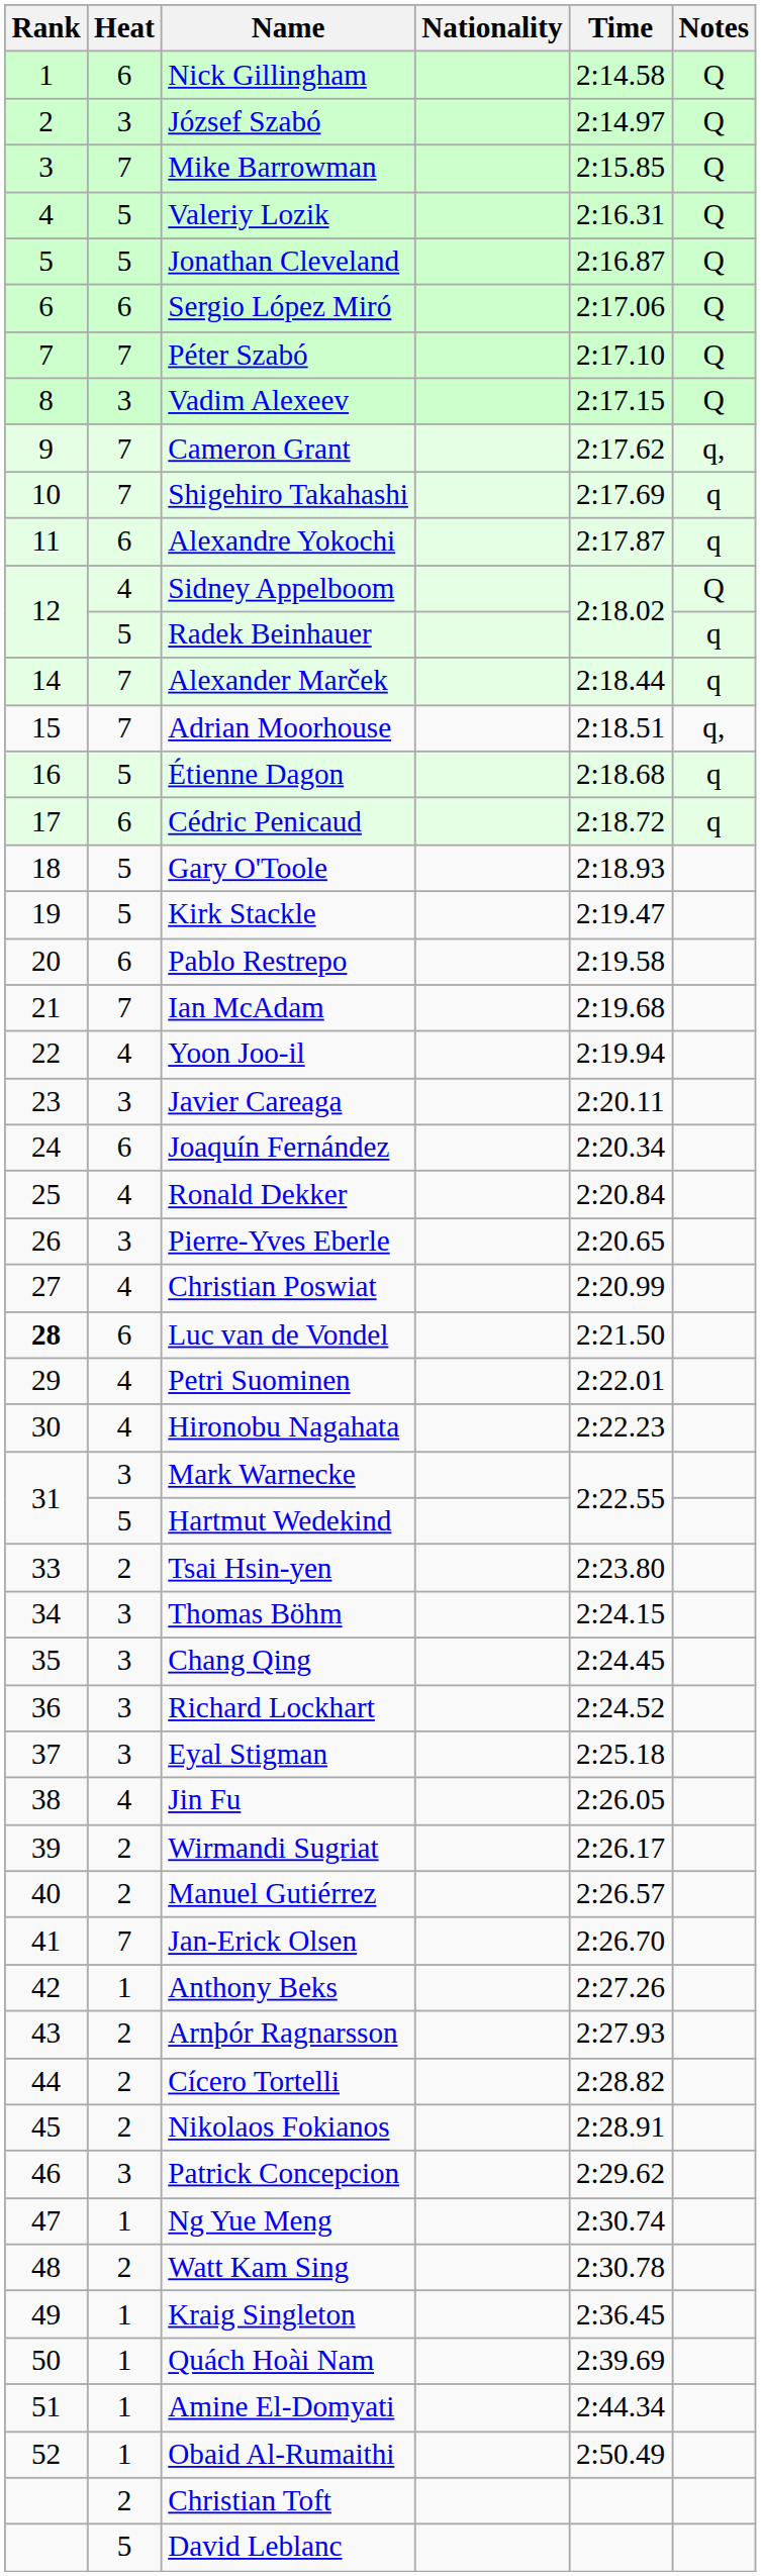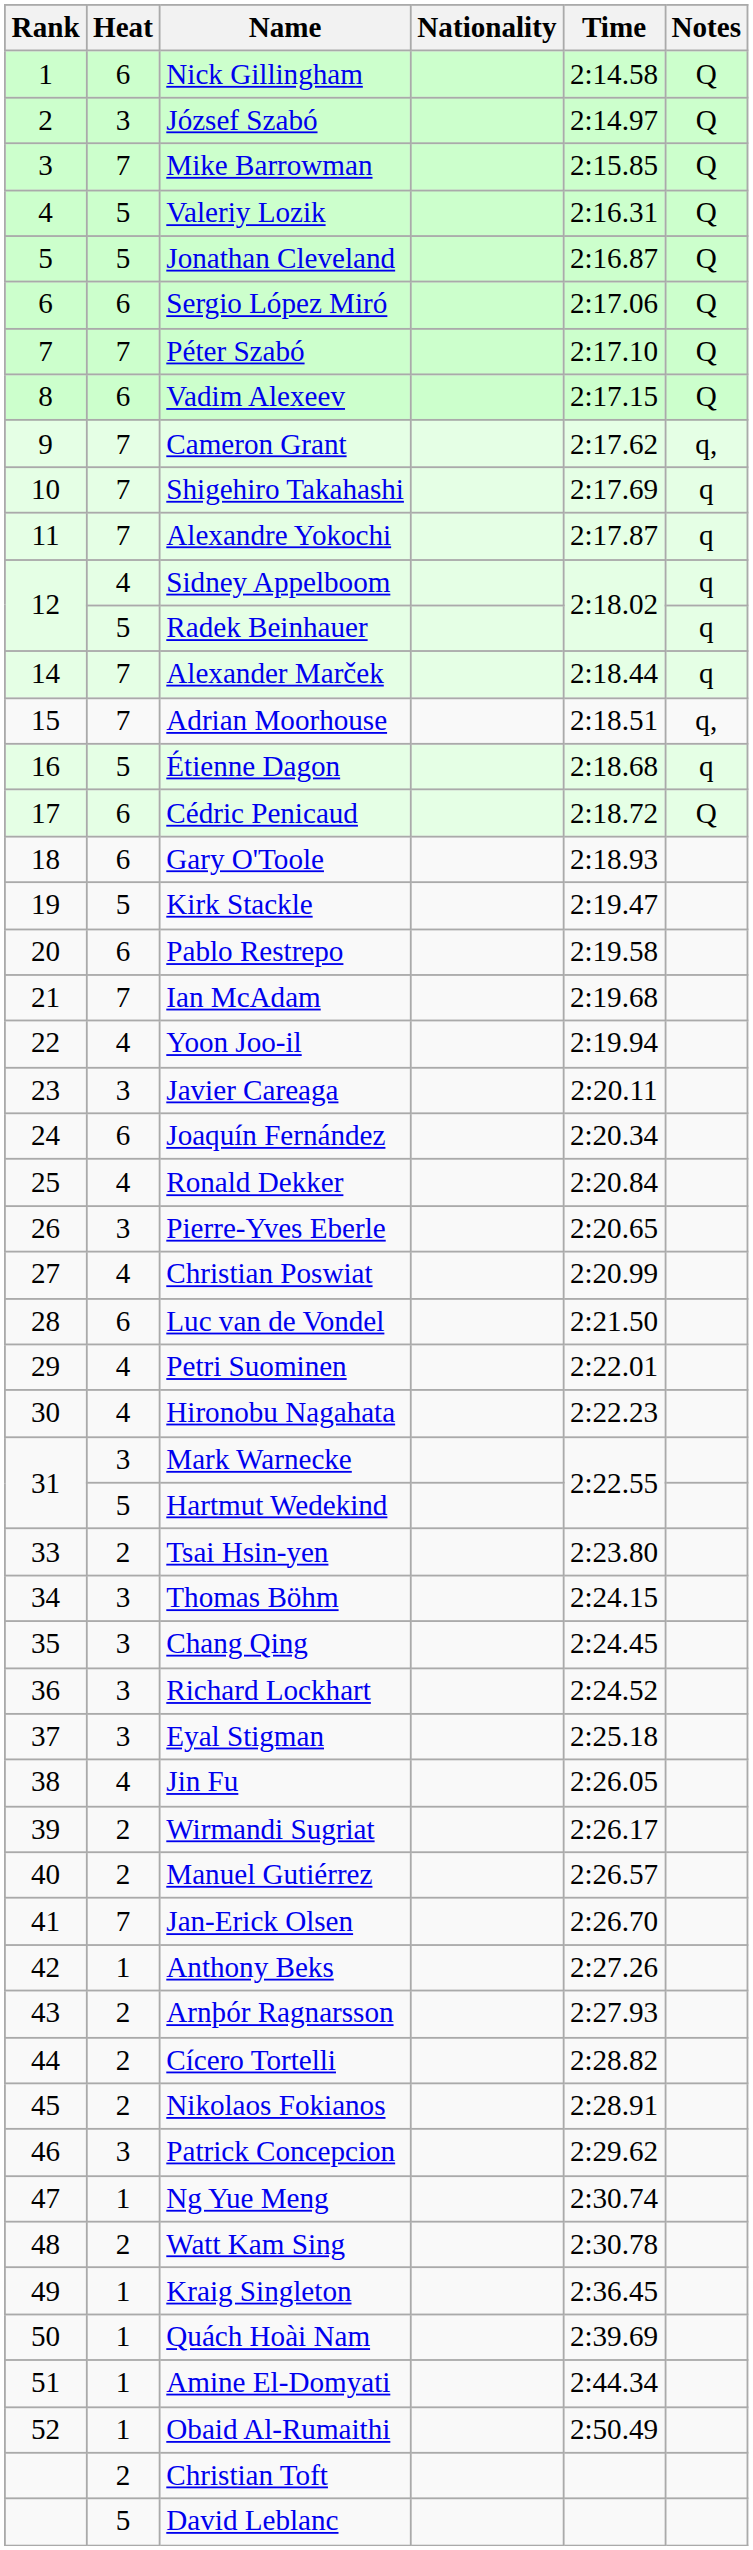Vadim Alexeev | Heat: 3 -> 6
Alexandre Yokochi | Heat: 6 -> 7
Sidney Appelboom | Notes: Q -> q
Cédric Penicaud | Notes: q -> Q
Gary O'Toole | Heat: 5 -> 6
Luc van de Vondel | Rank: bold -> normal
